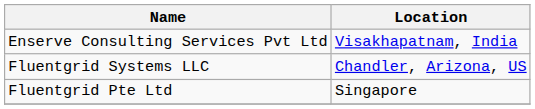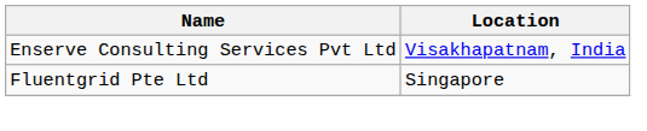- row: Fluentgrid Systems LLC | Chandler, Arizona, US
